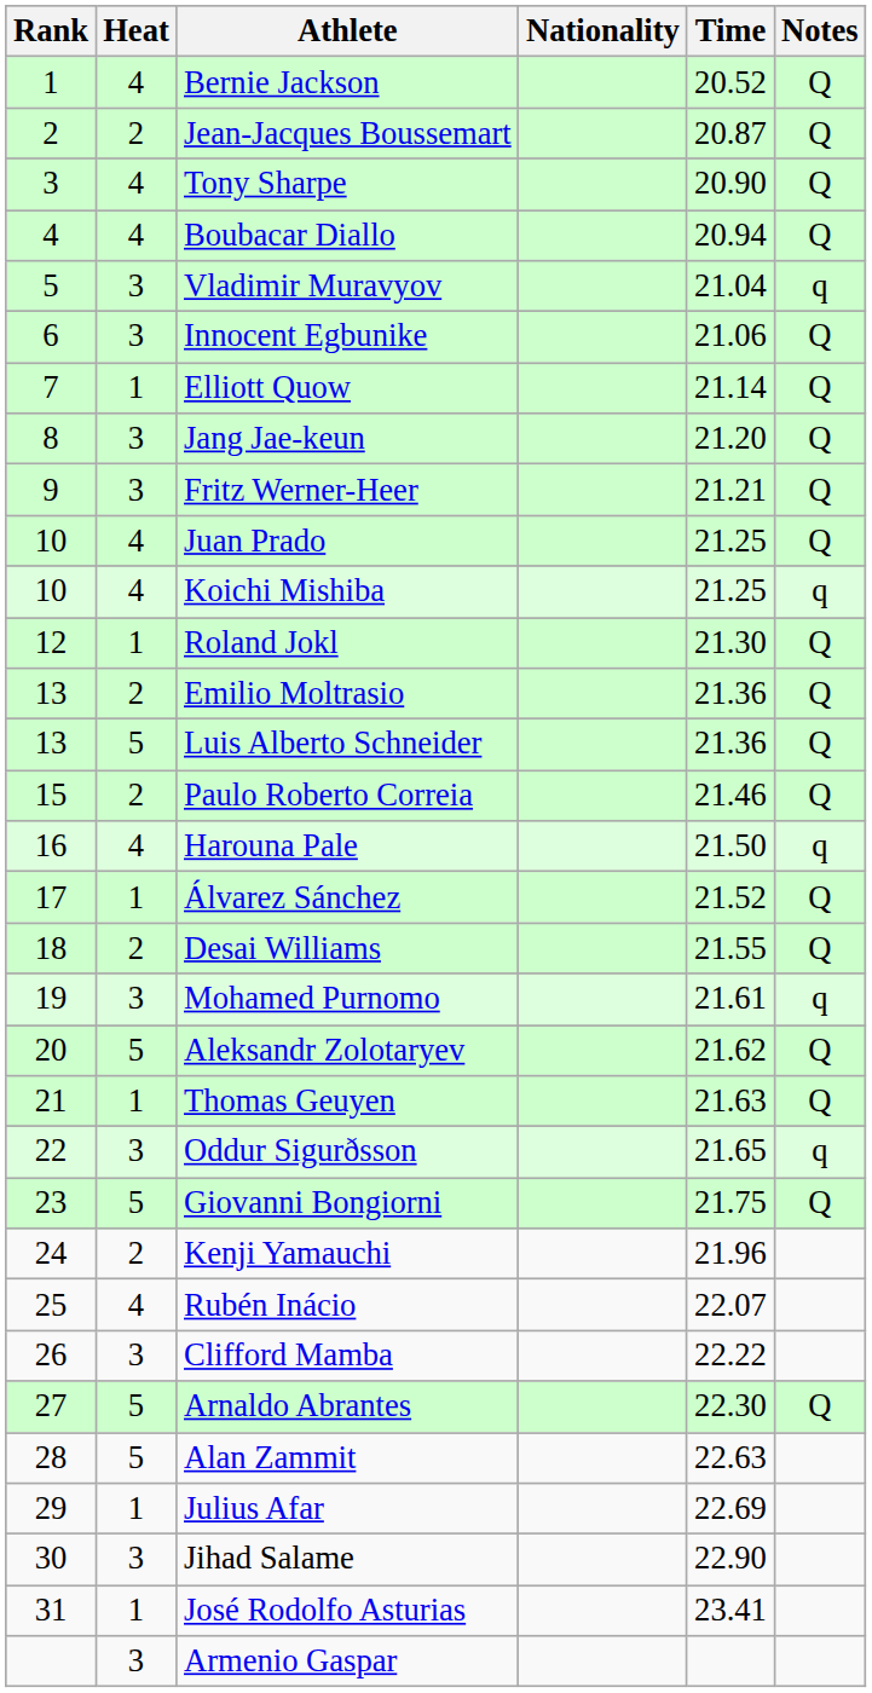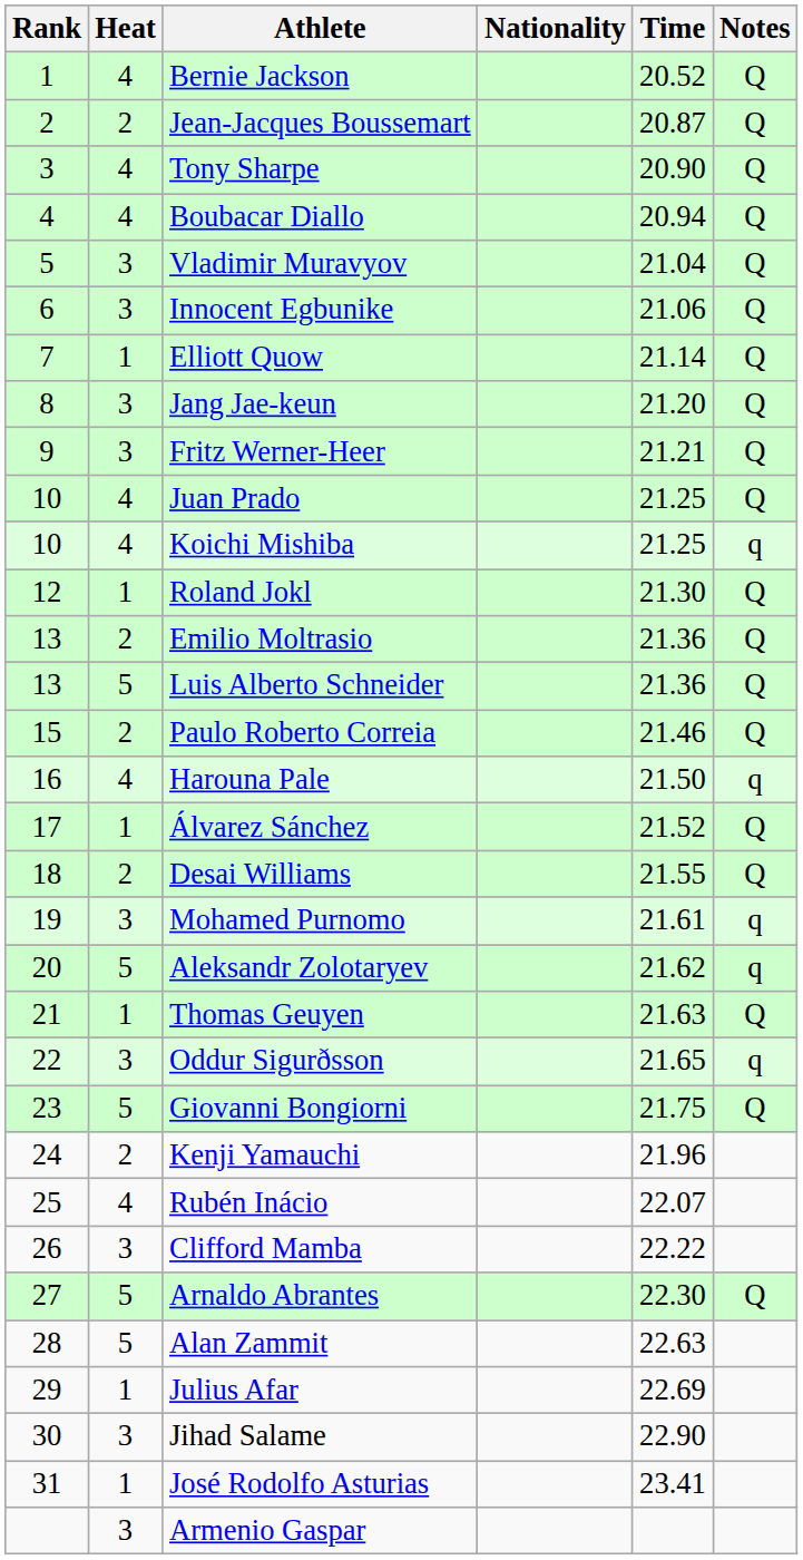Vladimir Muravyov | Notes: q -> Q
Aleksandr Zolotaryev | Notes: Q -> q
